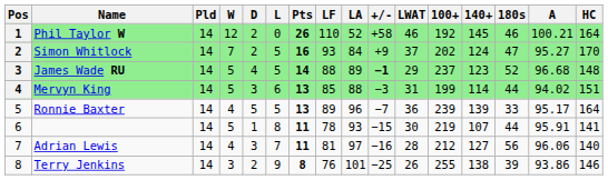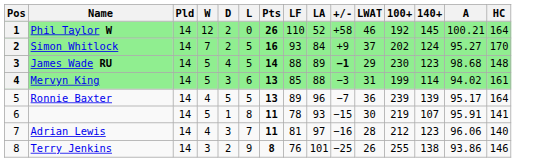- column: 180s | 46 | 47 | 52 | 44 | 33 | 44 | 56 | 39
James Wade RU | 100+: 237 -> 230
James Wade RU | A: 96.68 -> 98.68
Mervyn King | HC: 151 -> 161
Adrian Lewis | 140+: 127 -> 123
